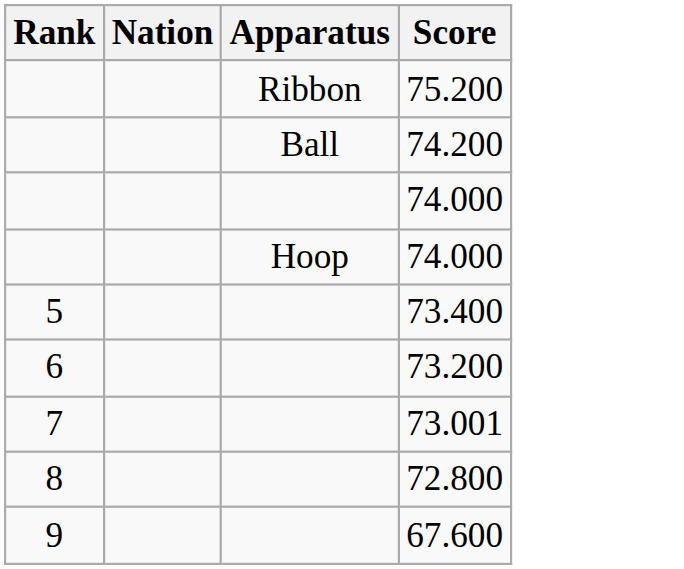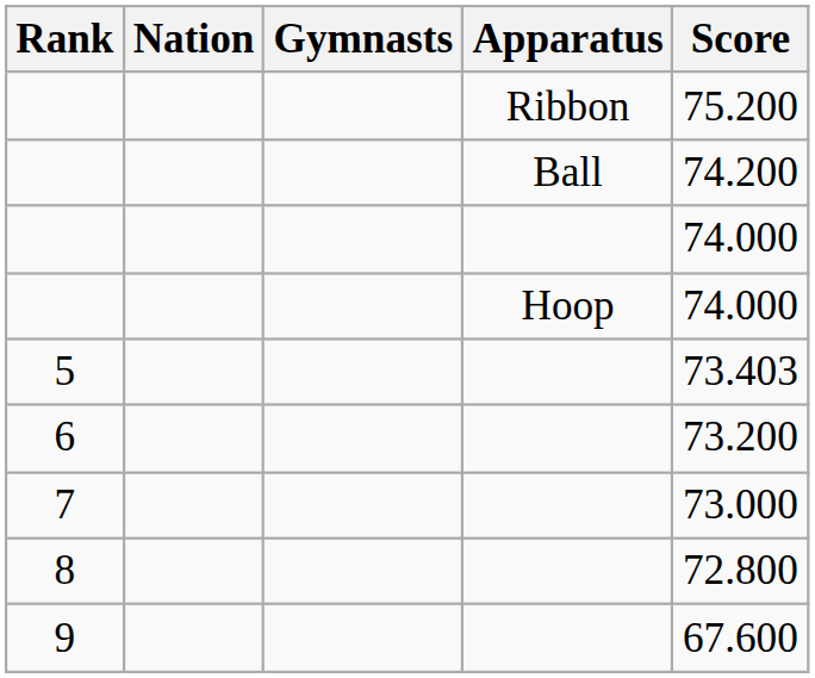+ column: Gymnasts
5 | Score: 73.400 -> 73.403
7 | Score: 73.001 -> 73.000
